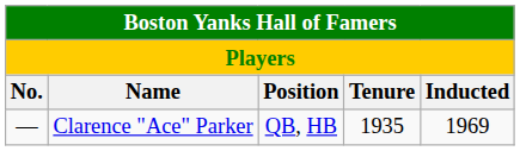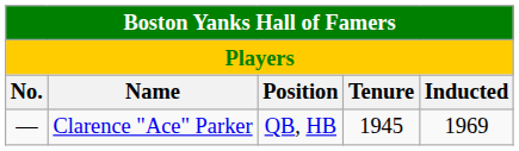Clarence "Ace" Parker | Tenure: 1935 -> 1945
